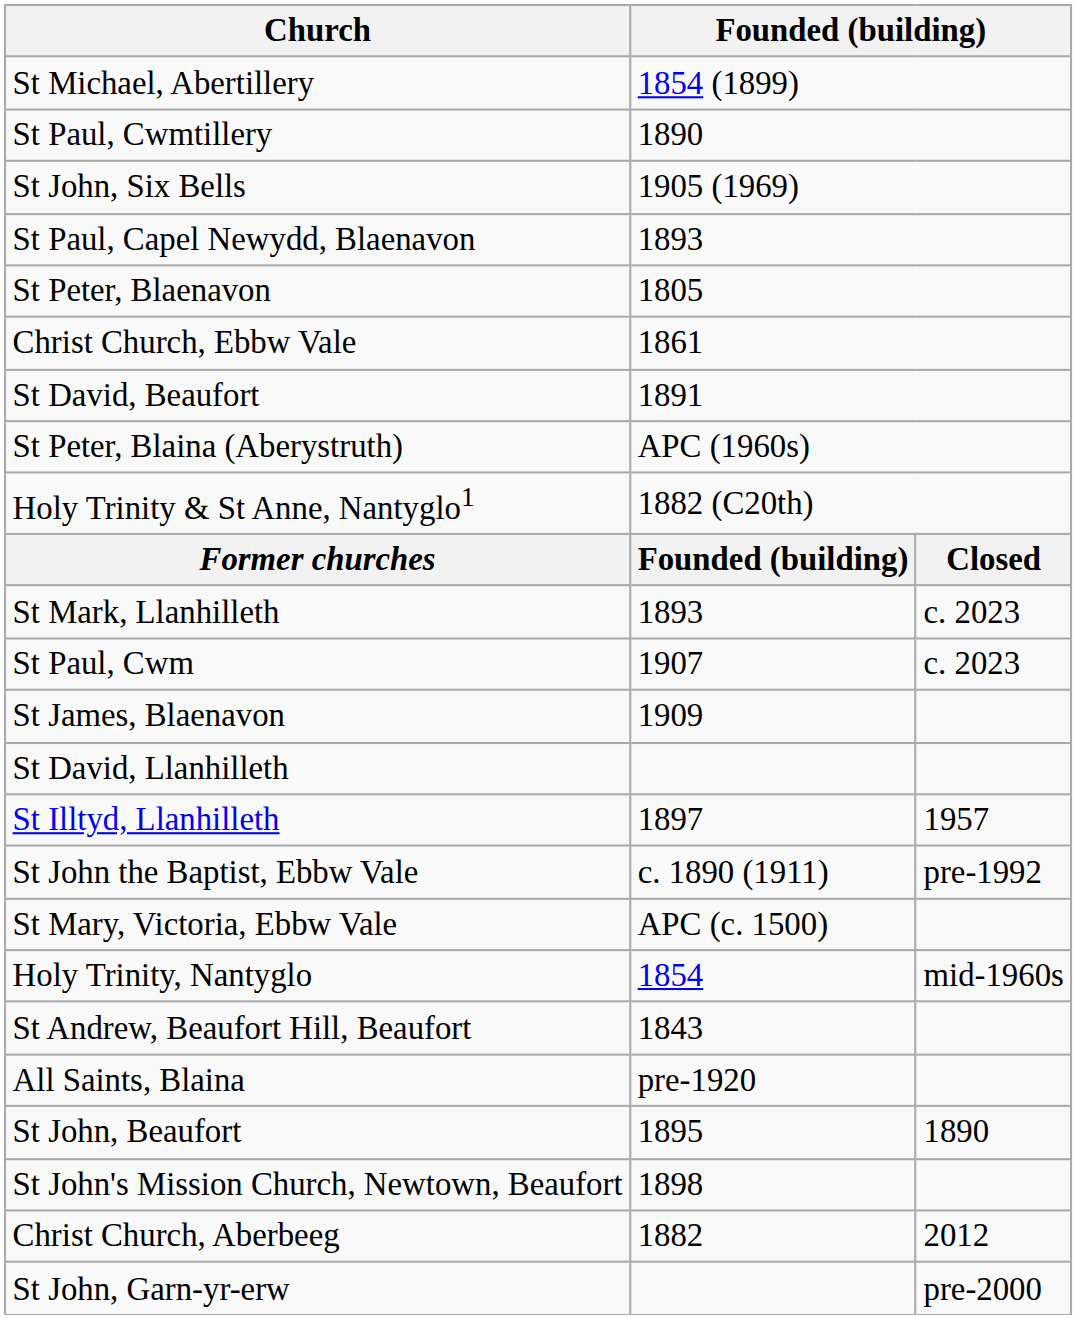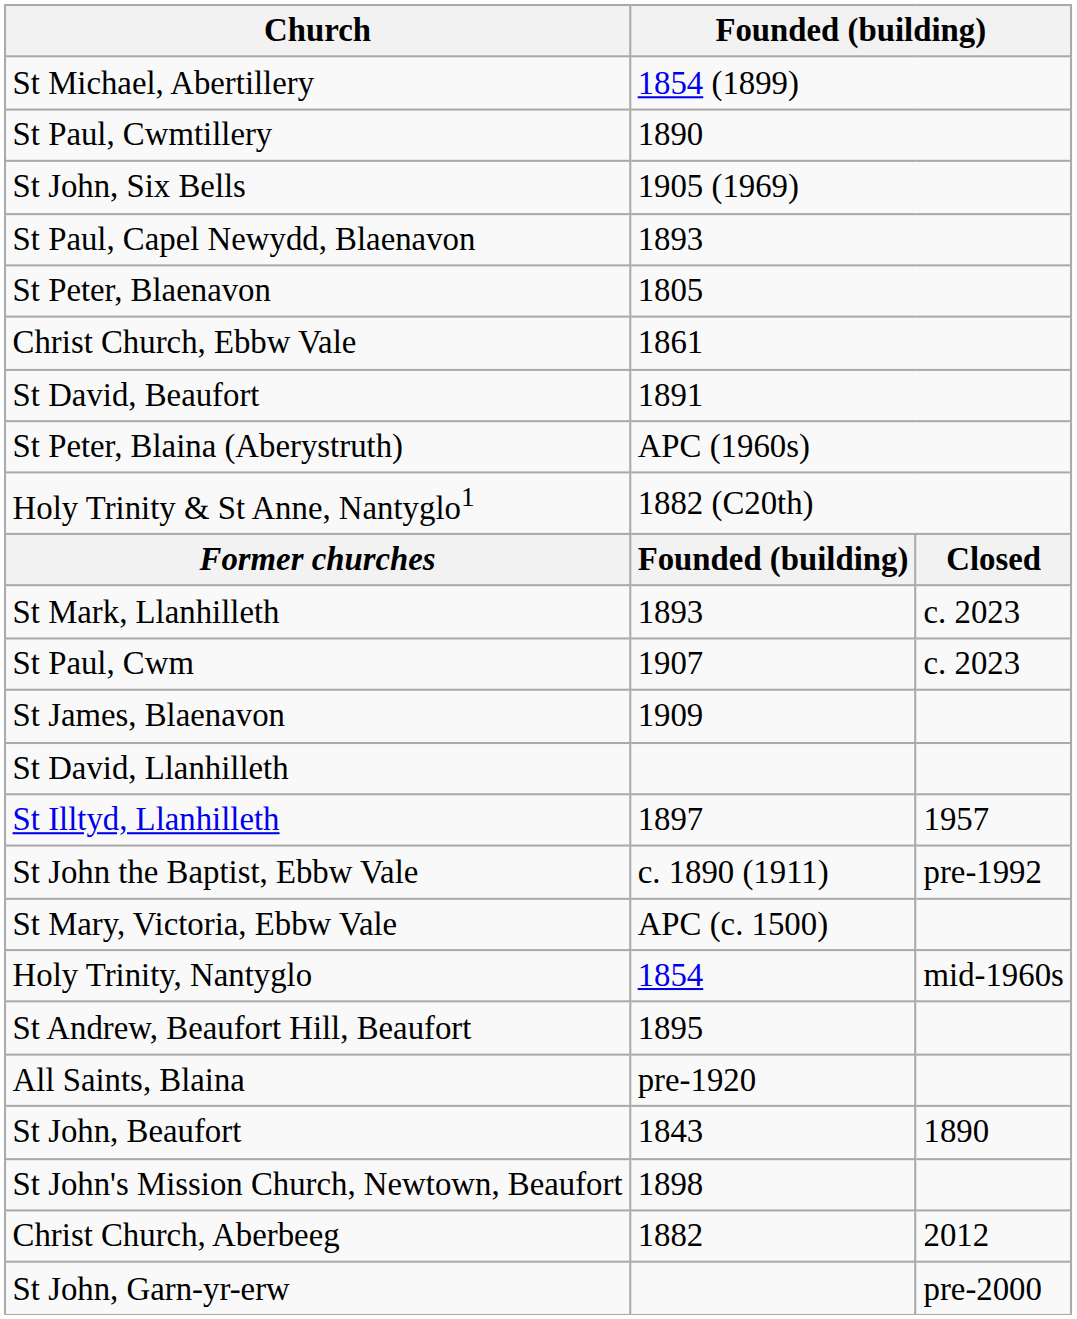St Andrew, Beaufort Hill, Beaufort | column 2: 1843 -> 1895
St John, Beaufort | column 2: 1895 -> 1843
